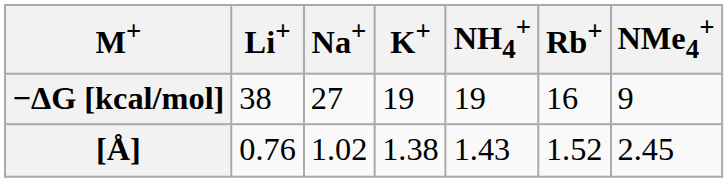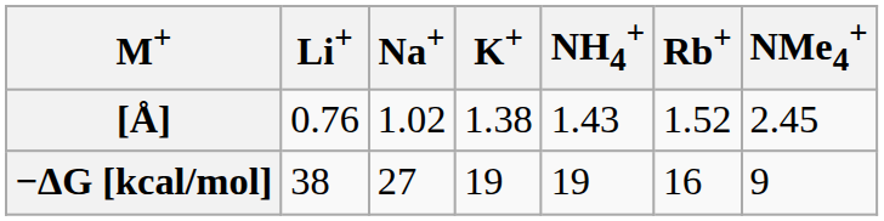rows swapped: −ΔG [kcal/mol] <-> [Å]
